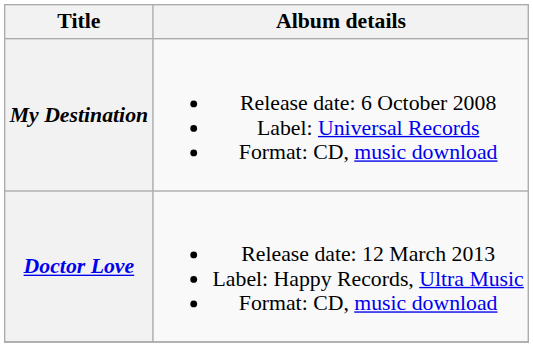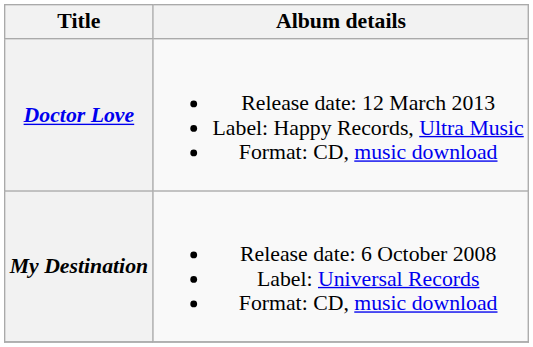rows swapped: My Destination <-> Doctor Love
